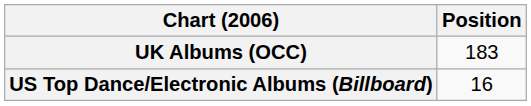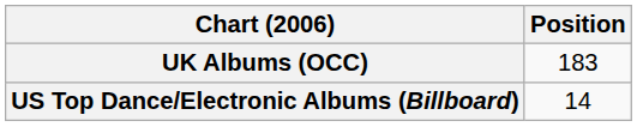US Top Dance/Electronic Albums (Billboard) | Position: 16 -> 14
